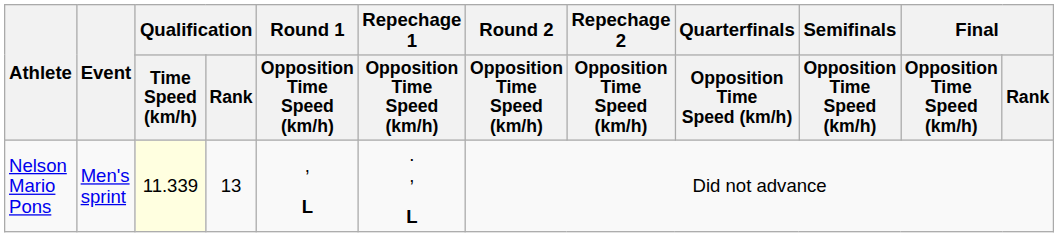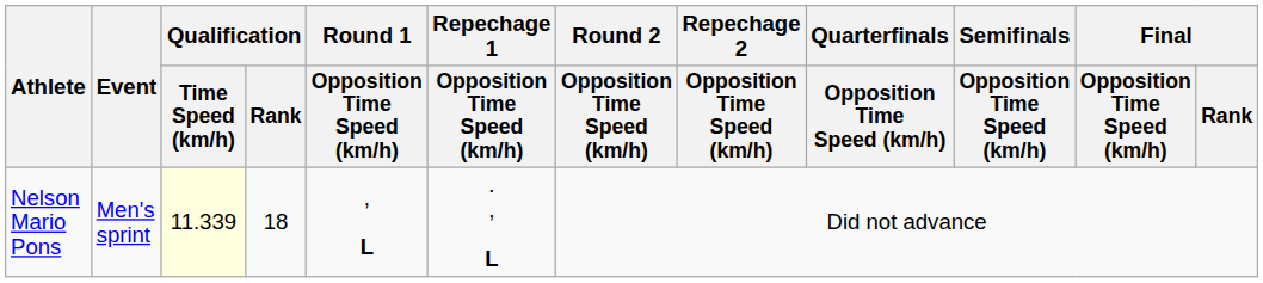Nelson Mario Pons | Qualification / Rank: 13 -> 18
